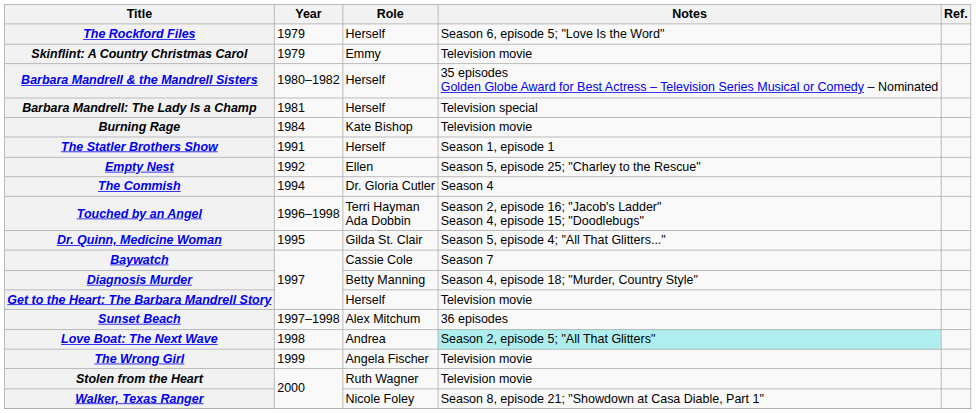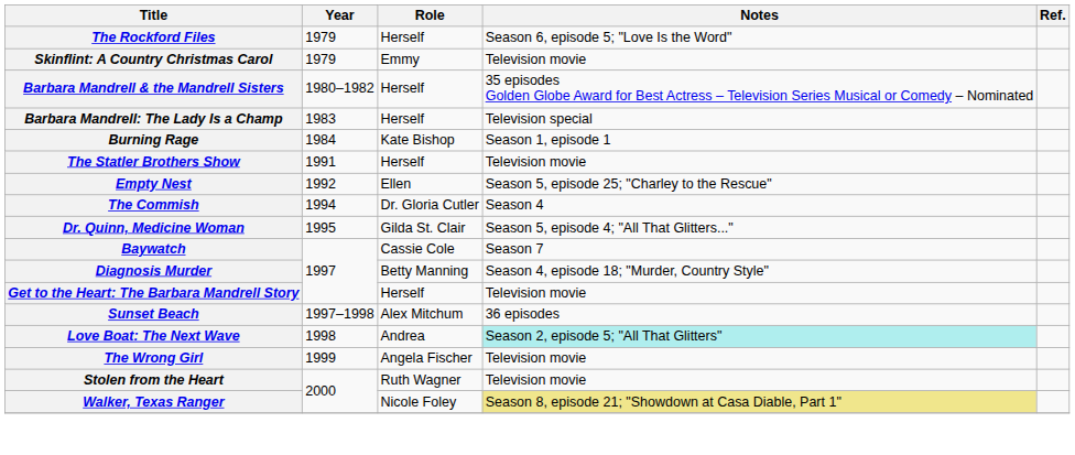Barbara Mandrell: The Lady Is a Champ | Year: 1981 -> 1983
Burning Rage | Notes: Television movie -> Season 1, episode 1
The Statler Brothers Show | Notes: Season 1, episode 1 -> Television movie
- row: Touched by an Angel | 1996–1998 | Terri Hayman Ada Dobbin | Season 2, episode 16; "Jacob's Ladder" Season 4, episode 15; "Doodlebugs"
Walker, Texas Ranger | Notes: no background -> khaki background
